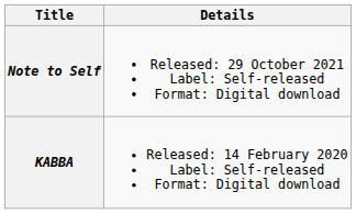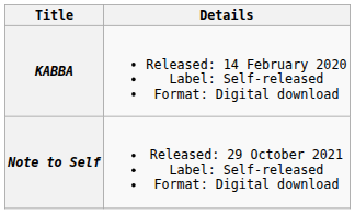rows swapped: KABBA <-> Note to Self
